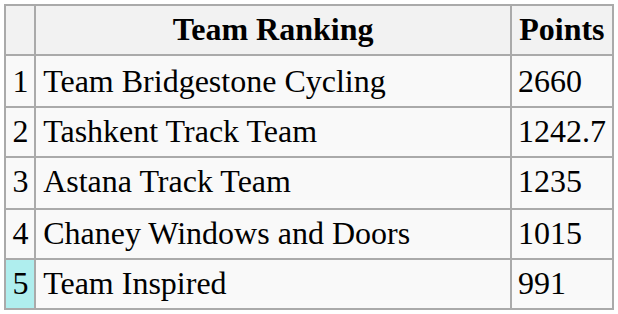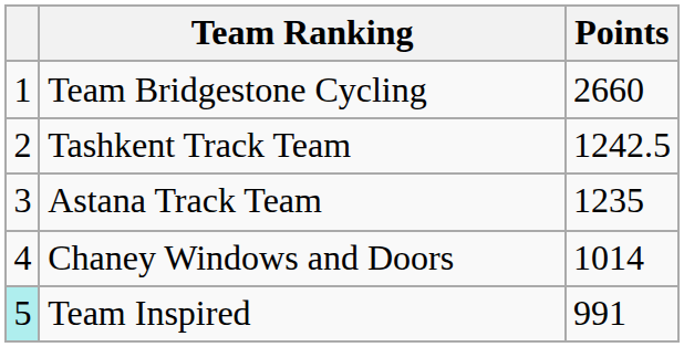Tashkent Track Team | Points: 1242.7 -> 1242.5
Chaney Windows and Doors | Points: 1015 -> 1014
